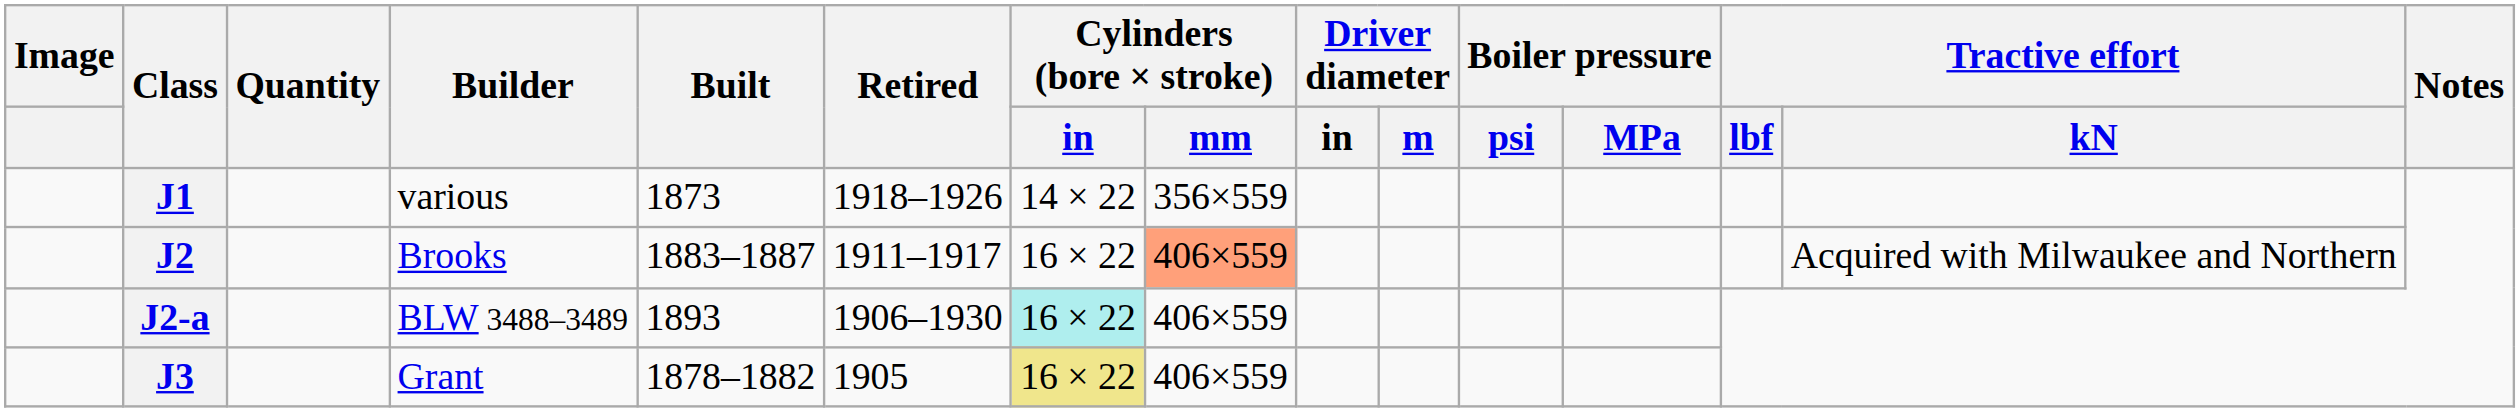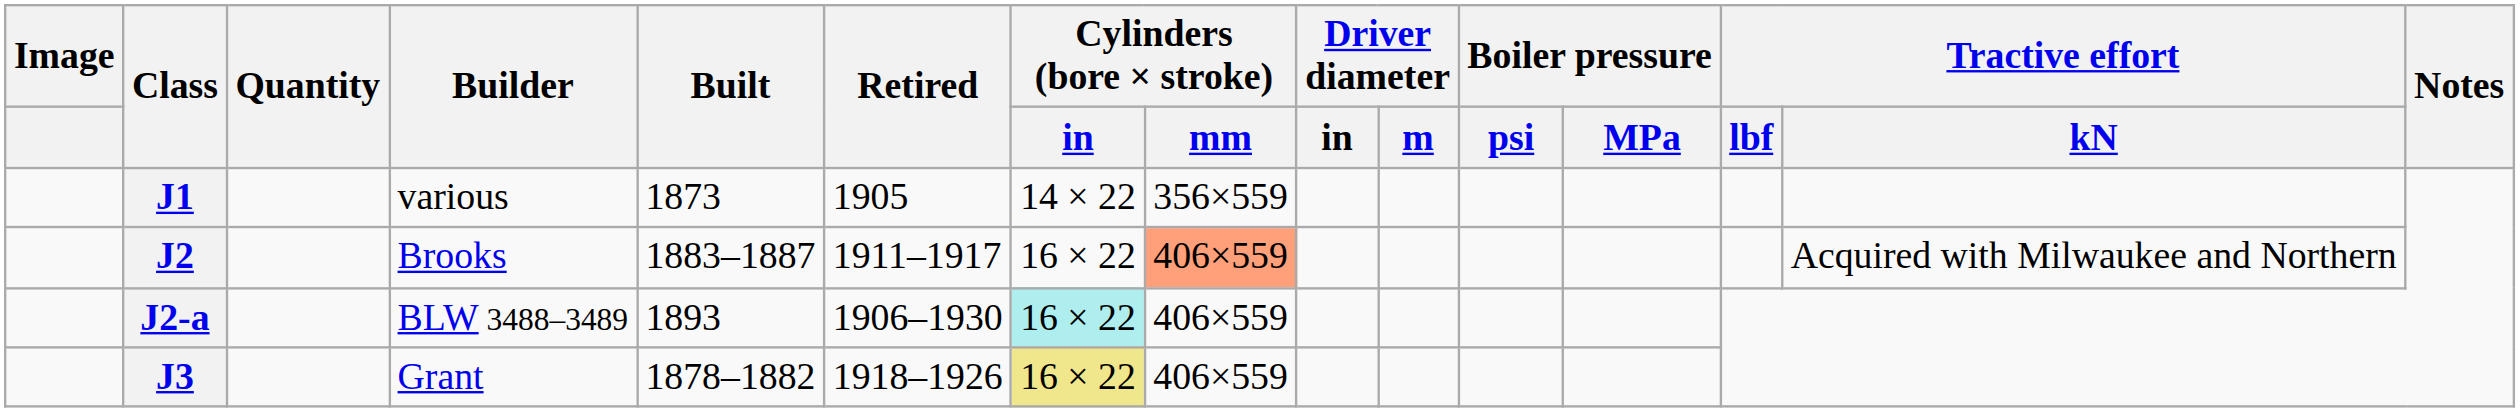J1 | Retired: 1918–1926 -> 1905
J3 | Retired: 1905 -> 1918–1926
